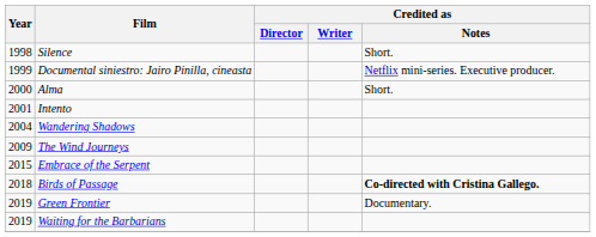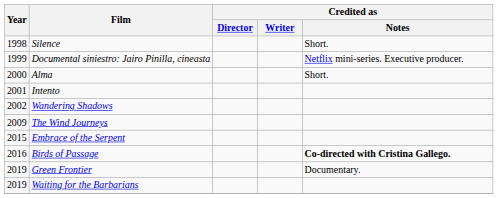Wandering Shadows | Year: 2004 -> 2002
Birds of Passage | Year: 2018 -> 2016
